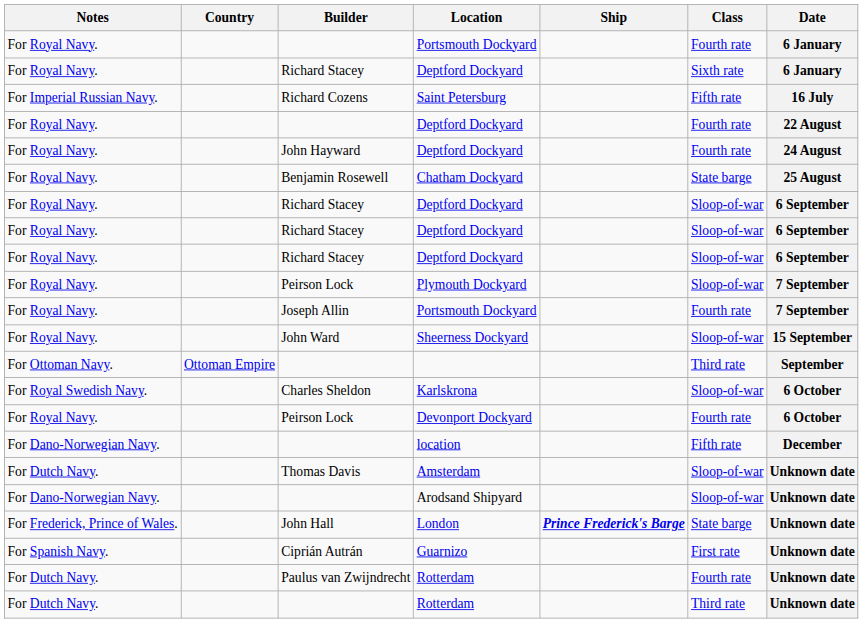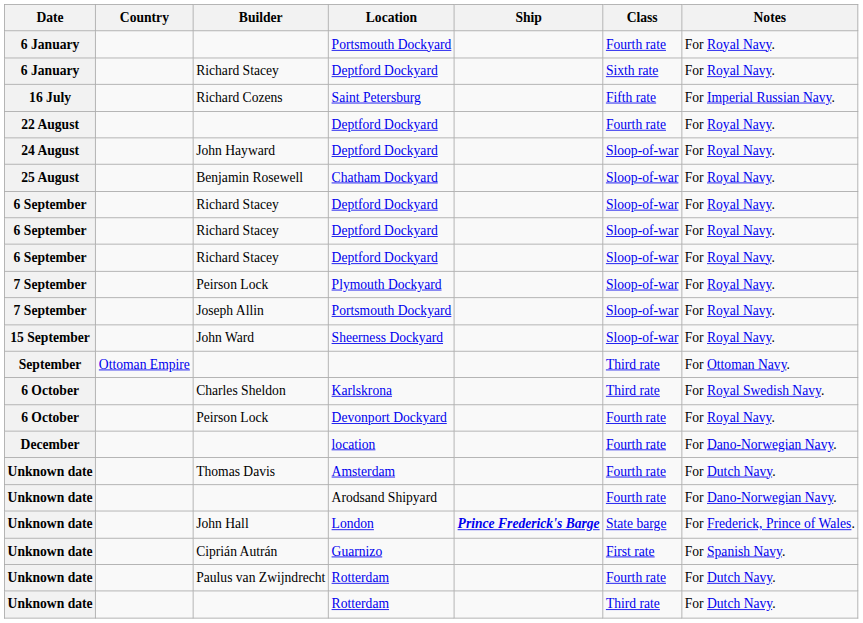columns swapped: Date <-> Notes
John Hayward / Deptford Dockyard | Class: Fourth rate -> Sloop-of-war
Chatham Dockyard | Class: State barge -> Sloop-of-war
Joseph Allin / Portsmouth Dockyard | Class: Fourth rate -> Sloop-of-war
Karlskrona | Class: Sloop-of-war -> Third rate
location | Class: Fifth rate -> Fourth rate
Amsterdam | Class: Sloop-of-war -> Fourth rate
Arodsand Shipyard | Class: Sloop-of-war -> Fourth rate
